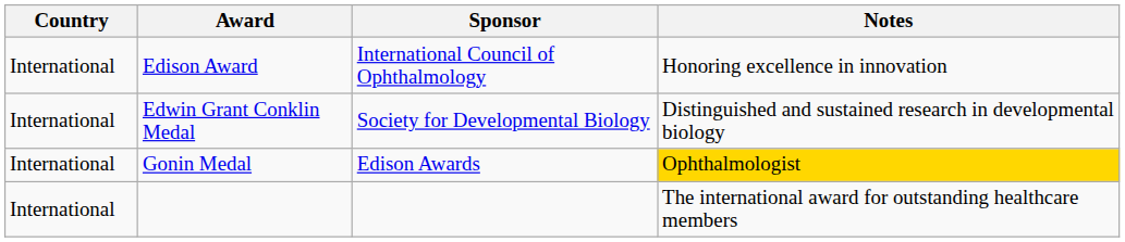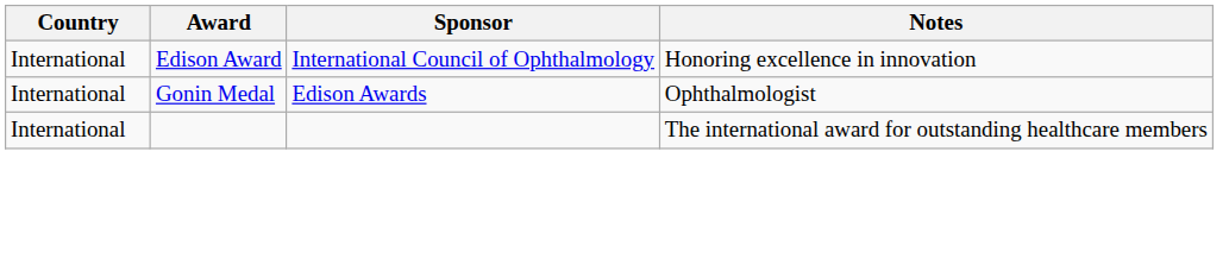- row: International | Edwin Grant Conklin Medal | Society for Developmental Biology | Distinguished and sustained research in developmental biology
Gonin Medal | Notes: gold background -> no background
